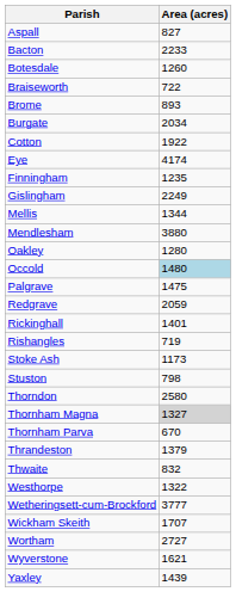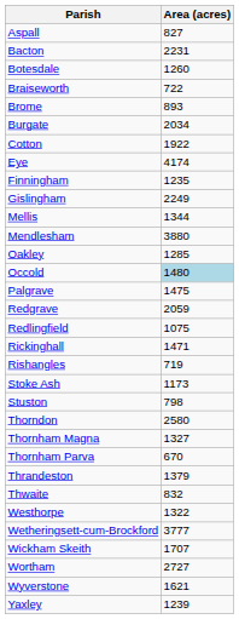Bacton | Area (acres): 2233 -> 2231
Oakley | Area (acres): 1280 -> 1285
+ row: Redlingfield | 1075
Rickinghall | Area (acres): 1401 -> 1471
Thornham Magna | Area (acres): lightgrey background -> no background
Yaxley | Area (acres): 1439 -> 1239
